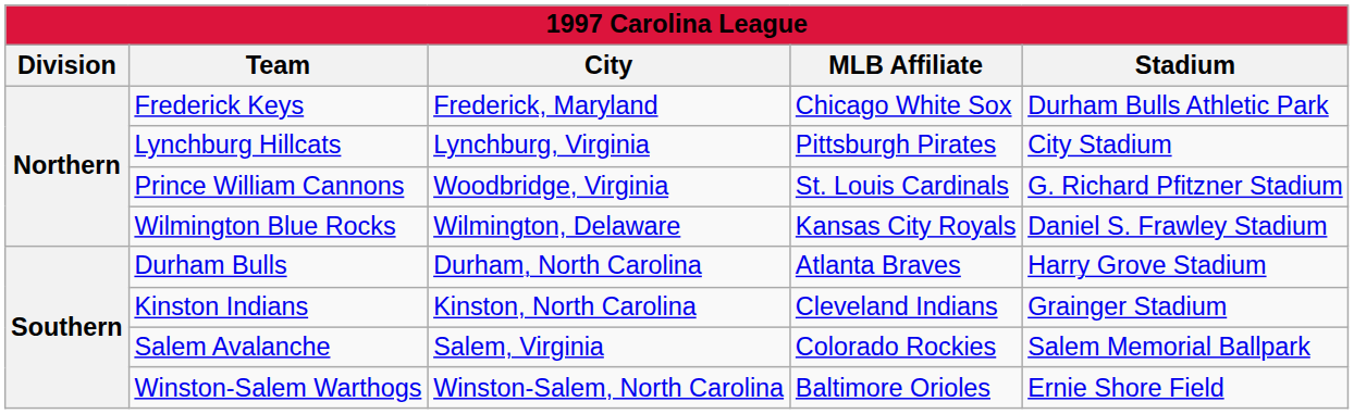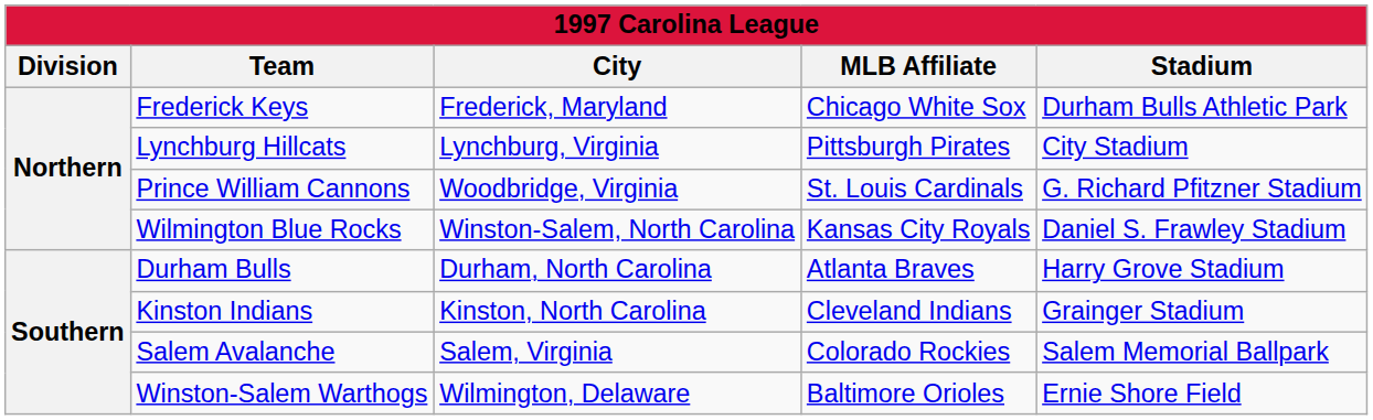Wilmington Blue Rocks | City: Wilmington, Delaware -> Winston-Salem, North Carolina
Winston-Salem Warthogs | City: Winston-Salem, North Carolina -> Wilmington, Delaware
